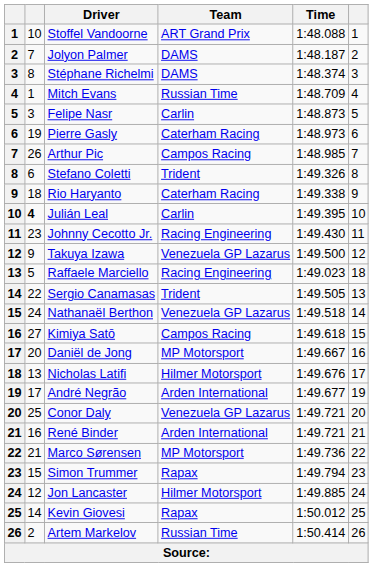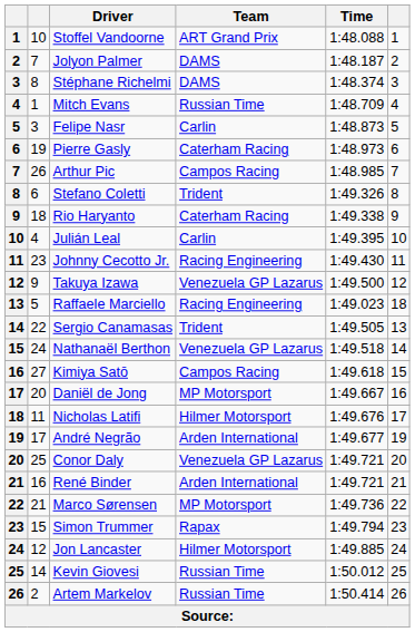Julián Leal | column 2: bold -> normal
Nicholas Latifi | column 2: 13 -> 11
Kevin Giovesi | Team: Rapax -> Russian Time
